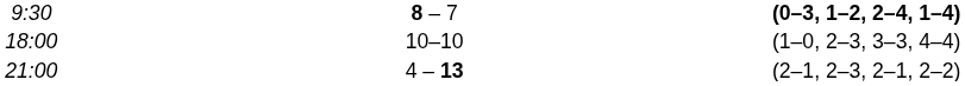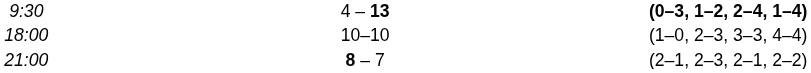9:30 | column 3: 8 – 7 -> 4 – 13
21:00 | column 3: 4 – 13 -> 8 – 7
